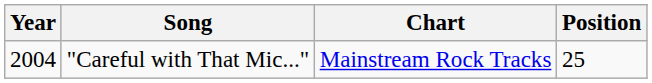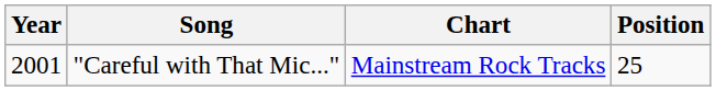"Careful with That Mic..." | Year: 2004 -> 2001
